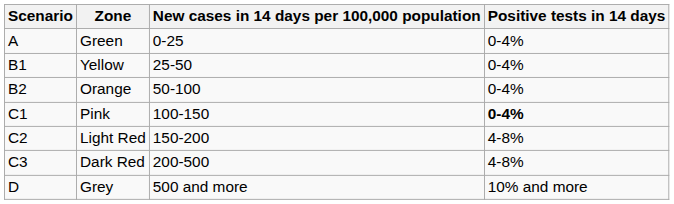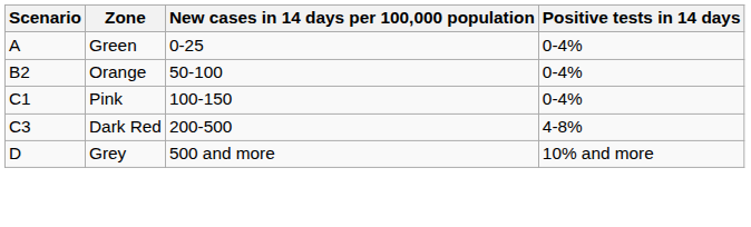- row: B1 | Yellow | 25-50 | 0-4%
Pink | Positive tests in 14 days: bold -> normal
- row: C2 | Light Red | 150-200 | 4-8%
